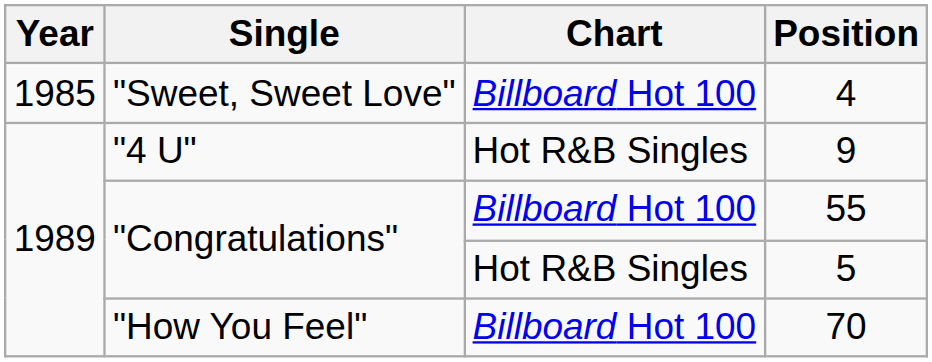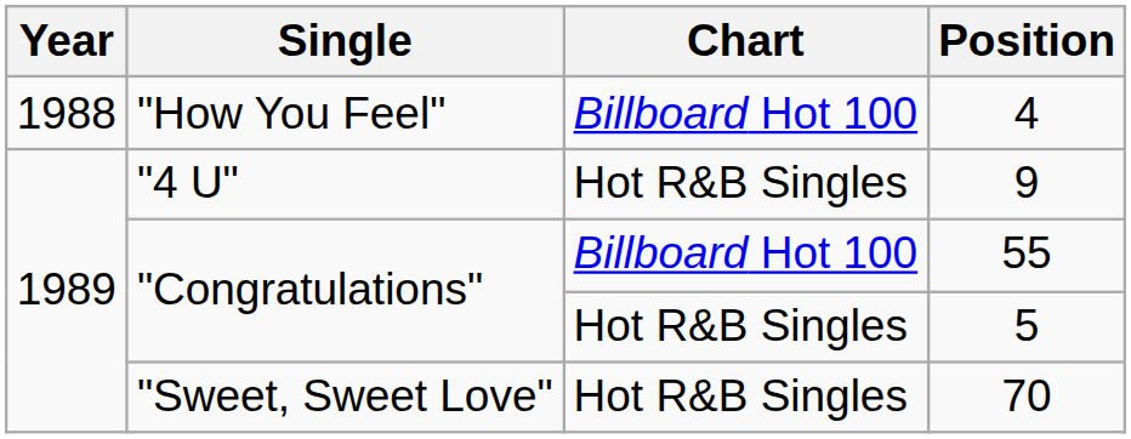4 | Year: 1985 -> 1988
4 | Single: "Sweet, Sweet Love" -> "How You Feel"
70 | Single: "How You Feel" -> "Sweet, Sweet Love"
70 | Chart: Billboard Hot 100 -> Hot R&B Singles
